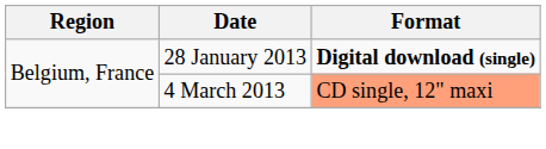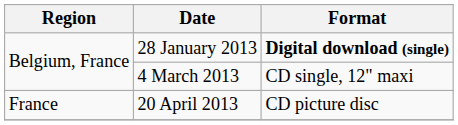4 March 2013 | Format: lightsalmon background -> no background
+ row: France | 20 April 2013 | CD picture disc
